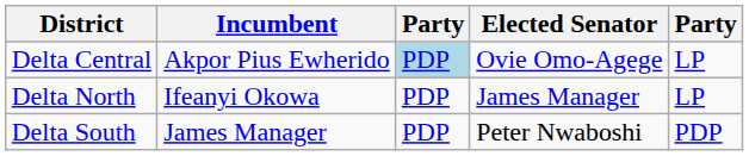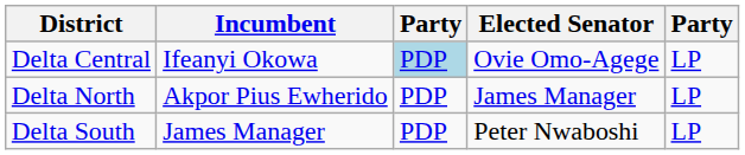Delta Central | Incumbent: Akpor Pius Ewherido -> Ifeanyi Okowa
Delta North | Incumbent: Ifeanyi Okowa -> Akpor Pius Ewherido
Delta South | column 5: PDP -> LP
